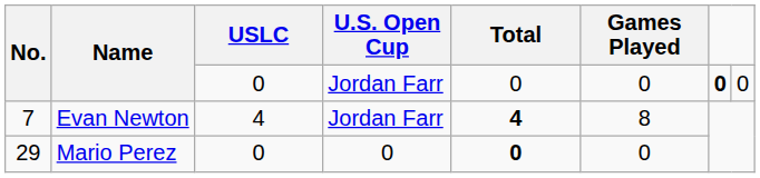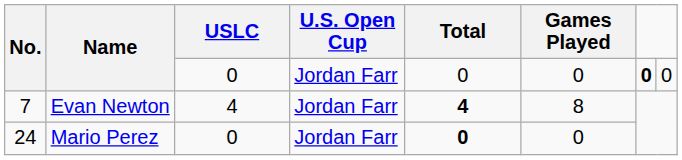Mario Perez | No.: 29 -> 24
Mario Perez | U.S. Open Cup: 0 -> Jordan Farr
